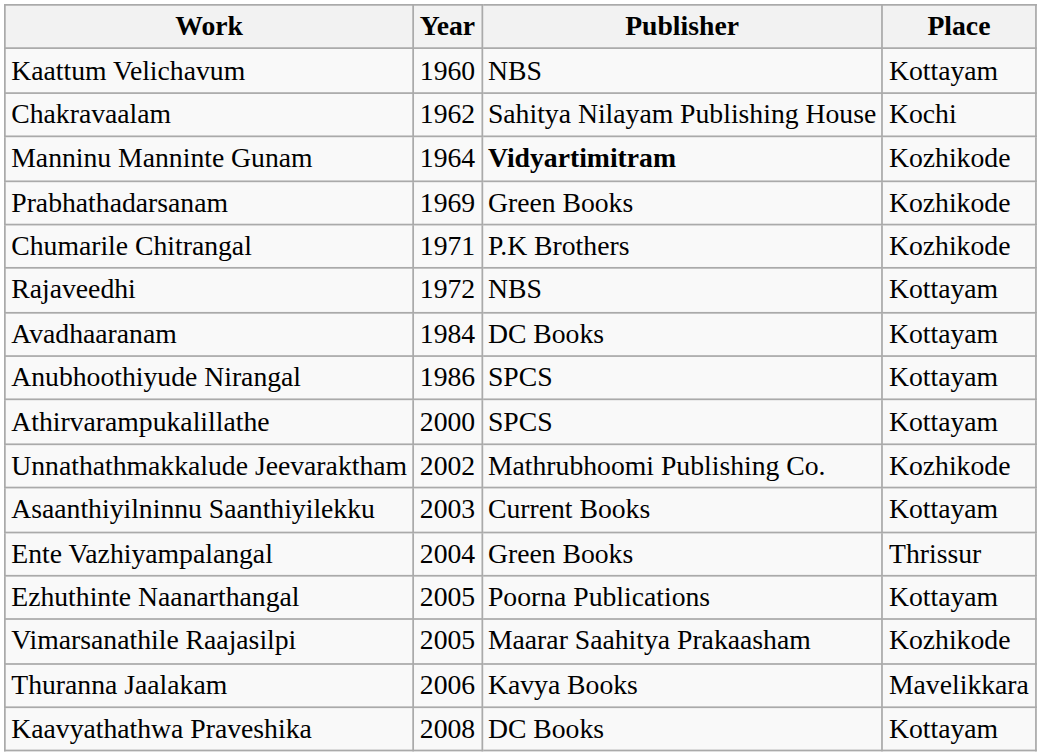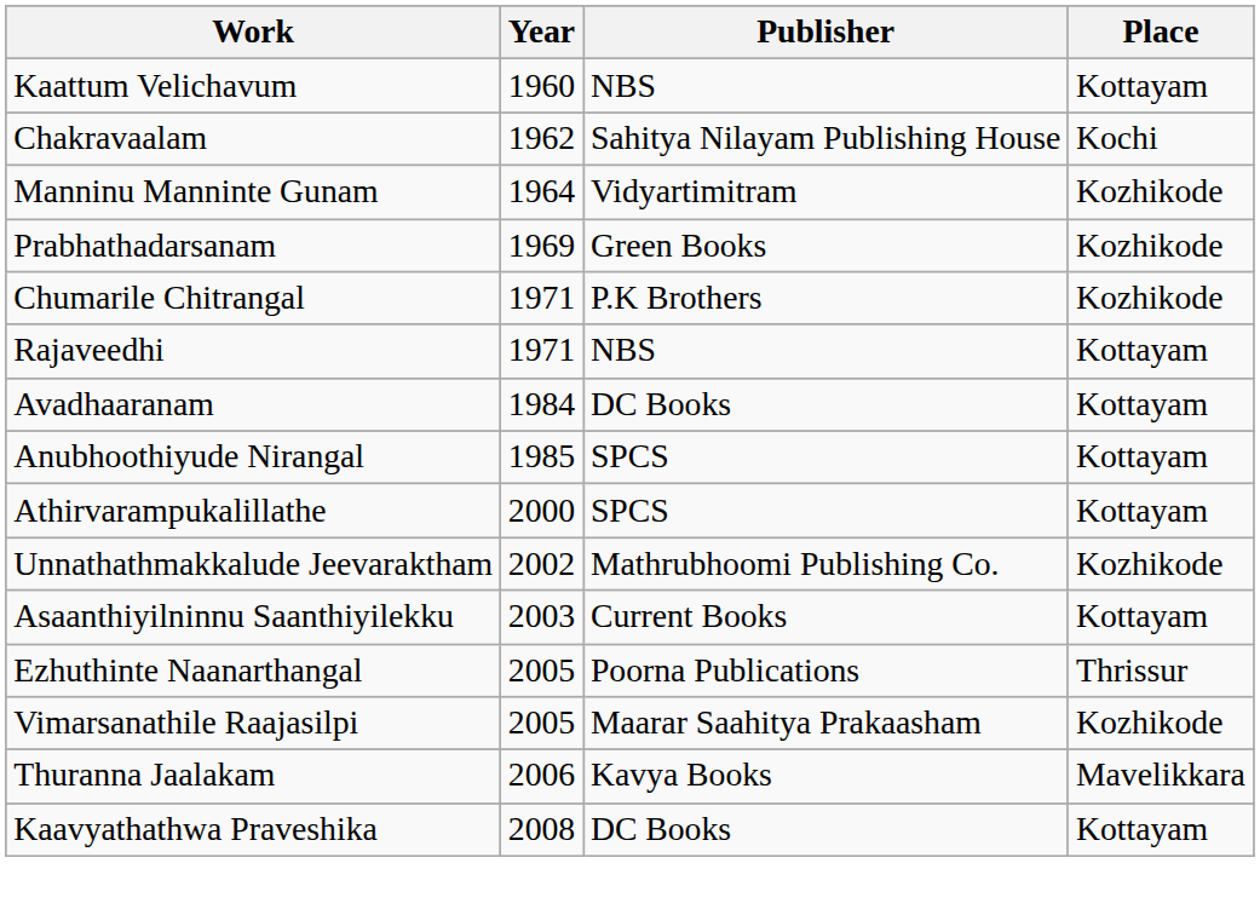Manninu Manninte Gunam | Publisher: bold -> normal
Rajaveedhi | Year: 1972 -> 1971
Anubhoothiyude Nirangal | Year: 1986 -> 1985
- row: Ente Vazhiyampalangal | 2004 | Green Books | Thrissur
Ezhuthinte Naanarthangal | Place: Kottayam -> Thrissur
